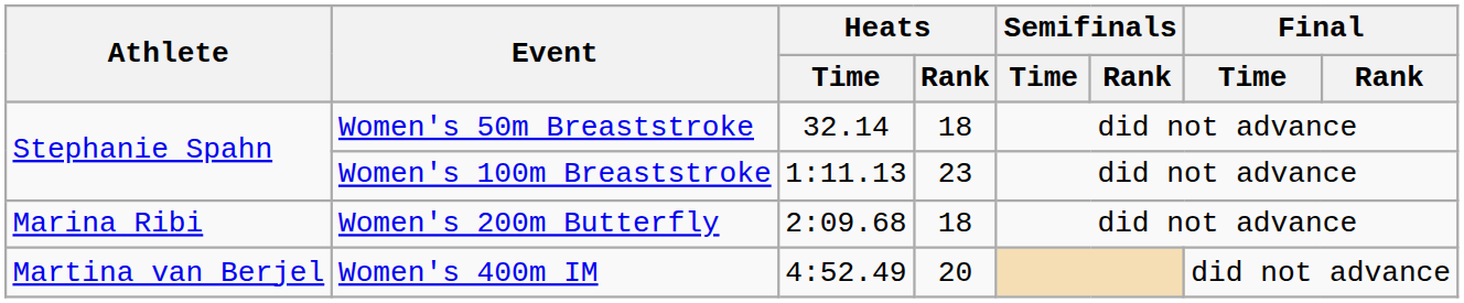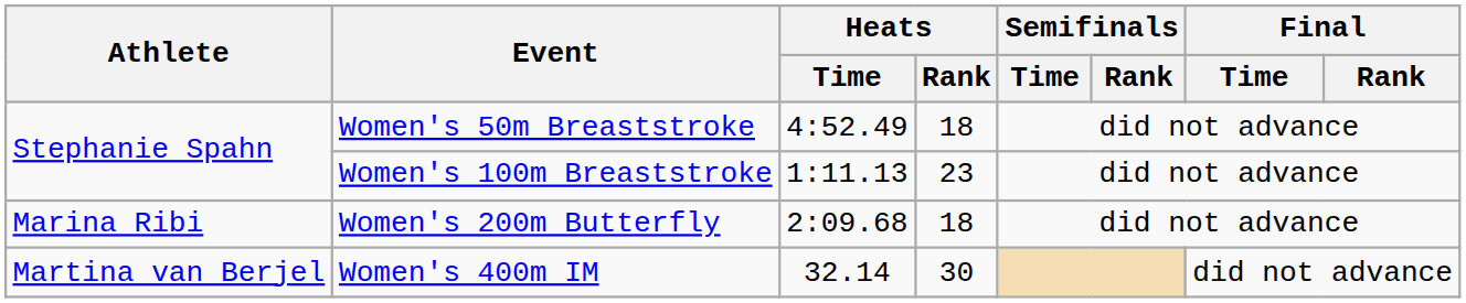Women's 50m Breaststroke | Heats / Time: 32.14 -> 4:52.49
Women's 400m IM | Heats / Time: 4:52.49 -> 32.14
Women's 400m IM | Heats / Rank: 20 -> 30
